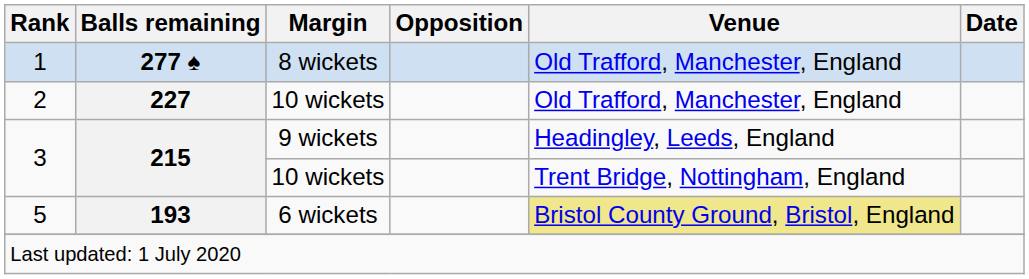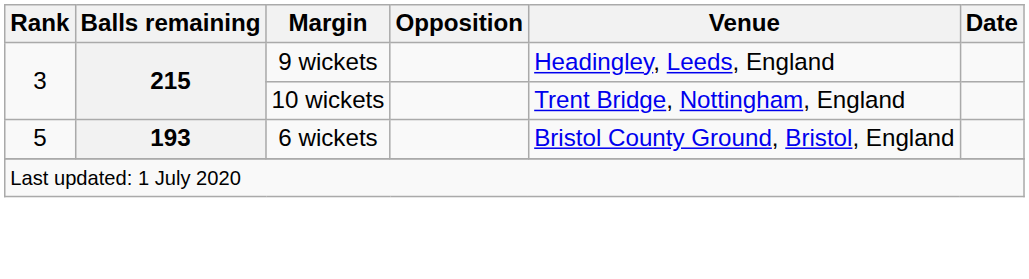- row: 1 | 277 ♠ | 8 wickets | Old Trafford, Manchester, England
- row: 2 | 227 | 10 wickets | Old Trafford, Manchester, England
5 | Venue: khaki background -> no background
